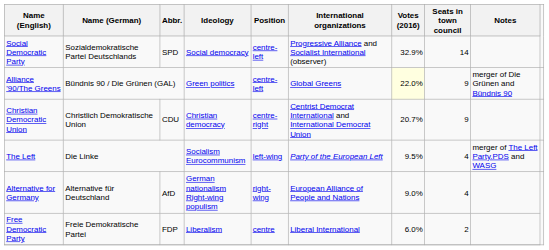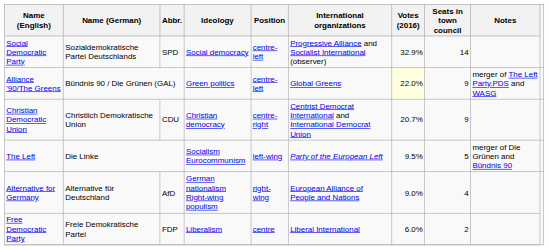Alliance '90/The Greens | Notes: merger of Die Grünen and Bündnis 90 -> merger of The Left Party.PDS and WASG
The Left | Seats in town council: 4 -> 5
The Left | Notes: merger of The Left Party.PDS and WASG -> merger of Die Grünen and Bündnis 90
